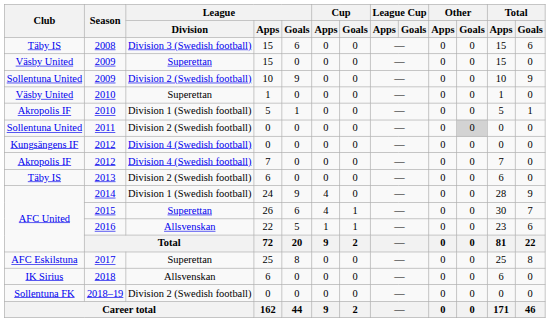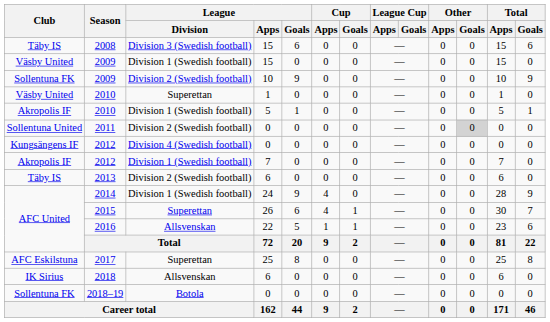2009 / 15 | League / Division: Superettan -> Division 1 (Swedish football)
2009 / 10 | Club: Sollentuna United -> Sollentuna FK
2012 / 7 | League / Division: Division 4 (Swedish football) -> Division 1 (Swedish football)
2018–19 | League / Division: Division 2 (Swedish football) -> Botola
